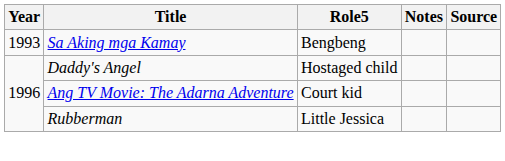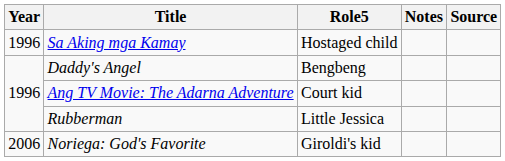Sa Aking mga Kamay | Year: 1993 -> 1996
Sa Aking mga Kamay | Role5: Bengbeng -> Hostaged child
Daddy's Angel | Role5: Hostaged child -> Bengbeng
+ row: 2006 | Noriega: God's Favorite | Giroldi's kid
